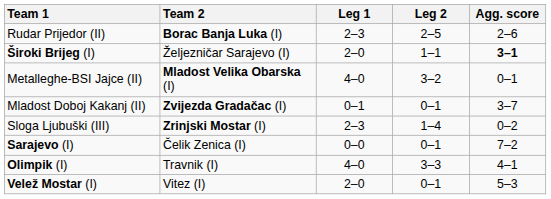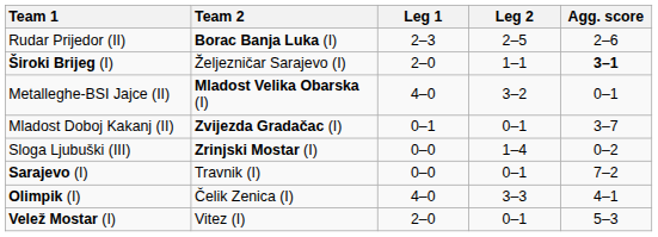Sloga Ljubuški (III) | Leg 1: 2–3 -> 0–0
Sarajevo (I) | Team 2: Čelik Zenica (I) -> Travnik (I)
Olimpik (I) | Team 2: Travnik (I) -> Čelik Zenica (I)
